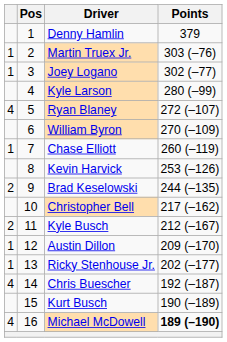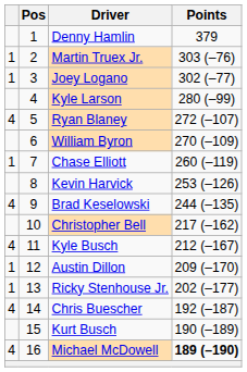Brad Keselowski | column 1: 2 -> 4
Kyle Busch | column 1: 2 -> 4
